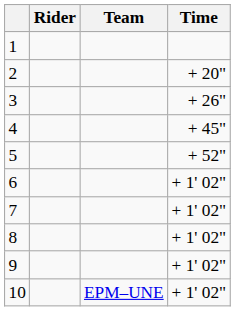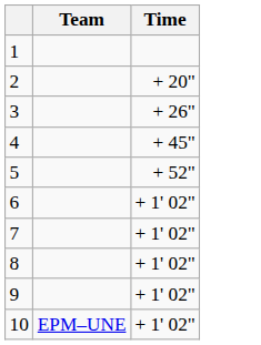- column: Rider
